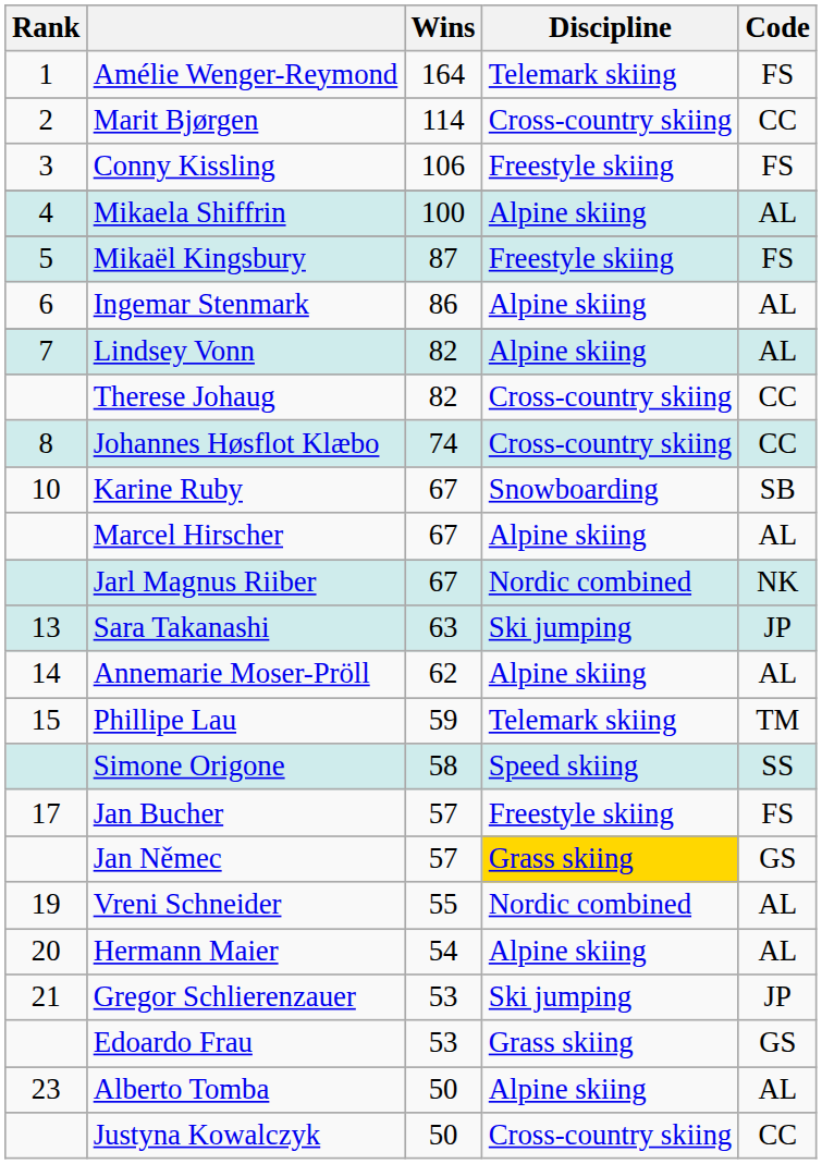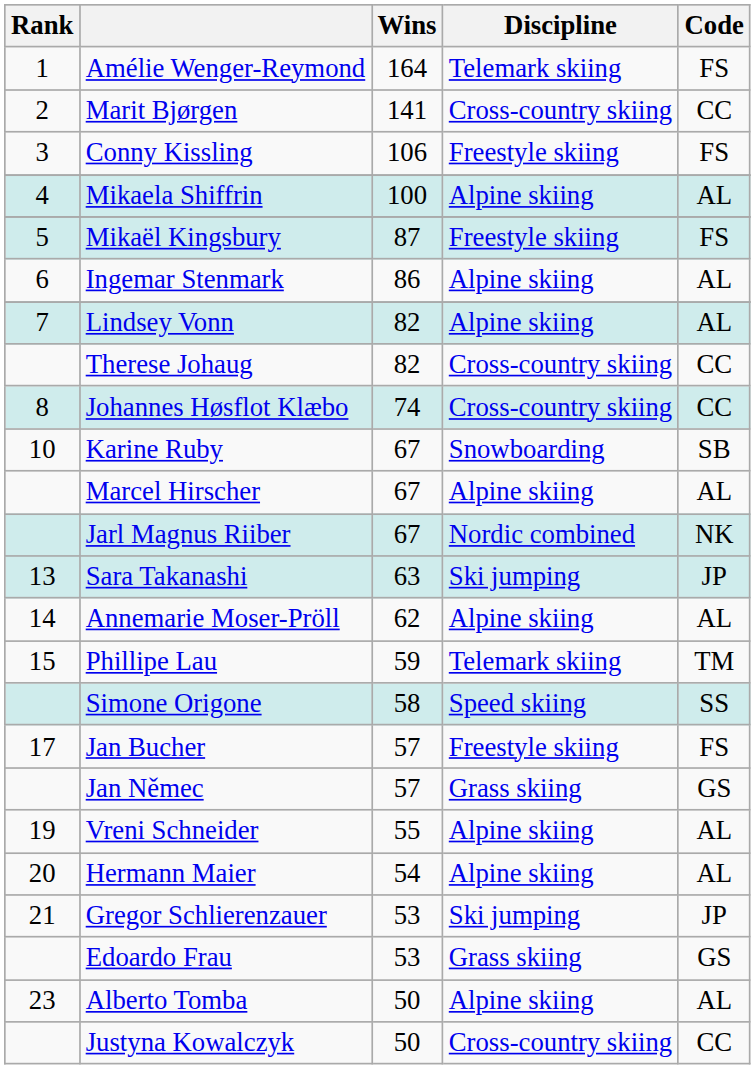Marit Bjørgen | Wins: 114 -> 141
Jan Němec | Discipline: gold background -> no background
Vreni Schneider | Discipline: Nordic combined -> Alpine skiing
